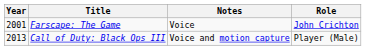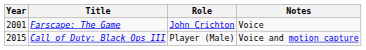columns swapped: Role <-> Notes
Call of Duty: Black Ops III | Year: 2013 -> 2015
